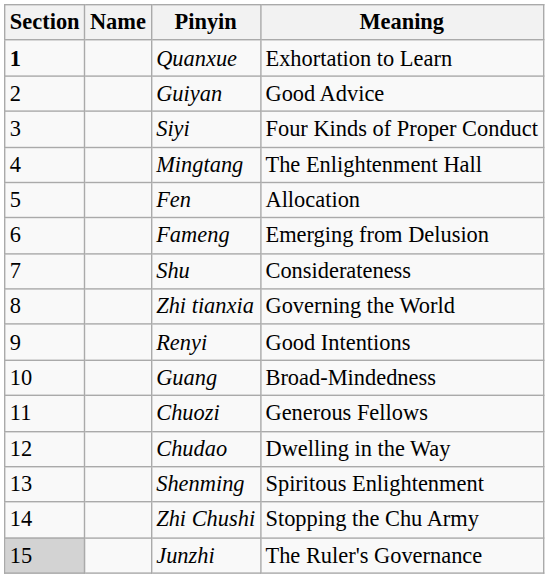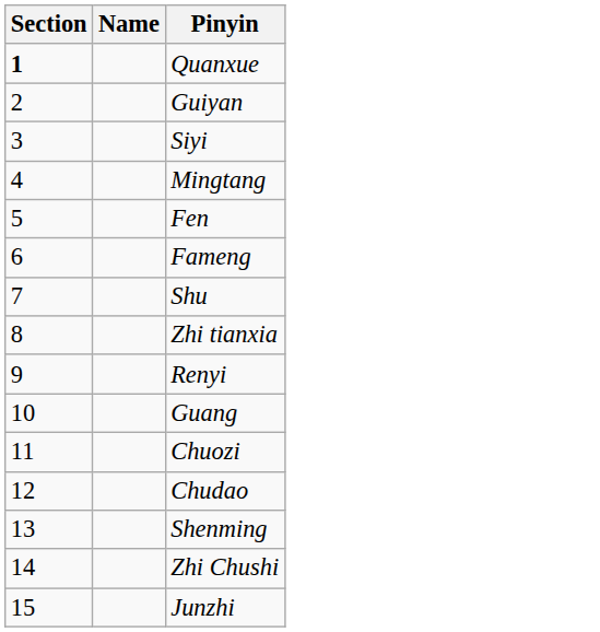- column: Meaning | Exhortation to Learn | Good Advice | Four Kinds of Proper Conduct | The Enlightenment Hall | Allocation | Emerging from Delusion | Considerateness | Governing the World | Good Intentions | Broad-Mindedness | Generous Fellows | Dwelling in the Way | Spiritous Enlightenment | Stopping the Chu Army | The Ruler's Governance
Junzhi | Section: lightgrey background -> no background
